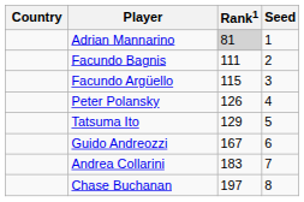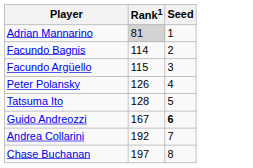- column: Country
Facundo Bagnis | Rank1: 111 -> 114
Tatsuma Ito | Rank1: 129 -> 128
Guido Andreozzi | Seed: normal -> bold
Andrea Collarini | Rank1: 183 -> 192
